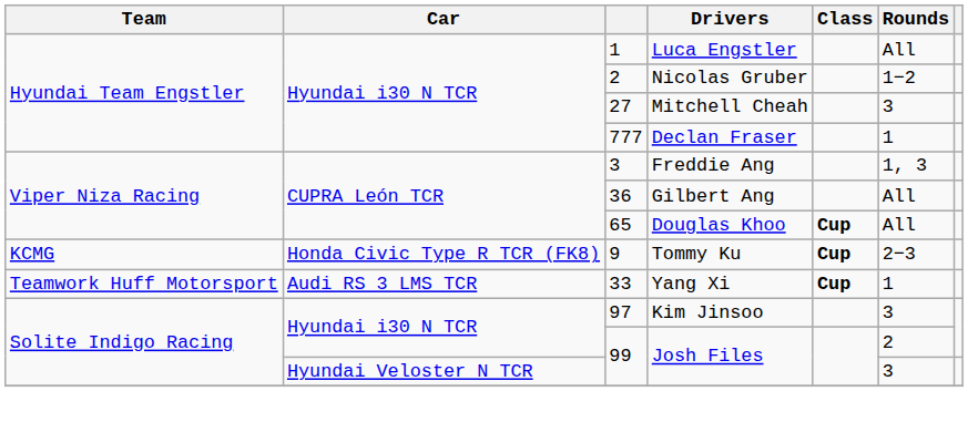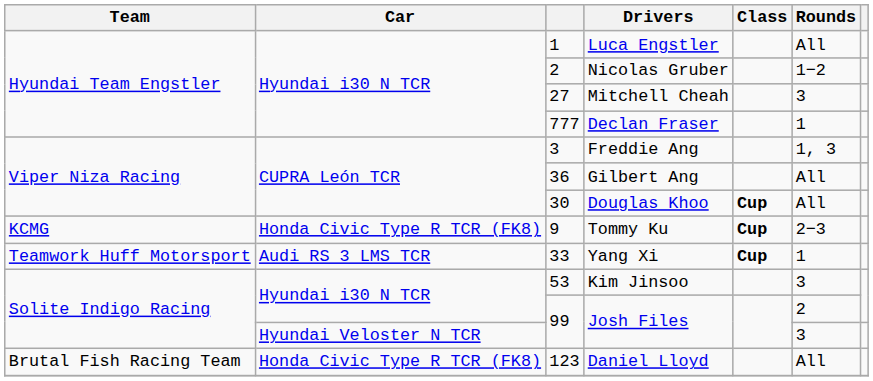Douglas Khoo | column 3: 65 -> 30
Kim Jinsoo | column 3: 97 -> 53
+ row: Brutal Fish Racing Team | Honda Civic Type R TCR (FK8) | 123 | Daniel Lloyd | All
